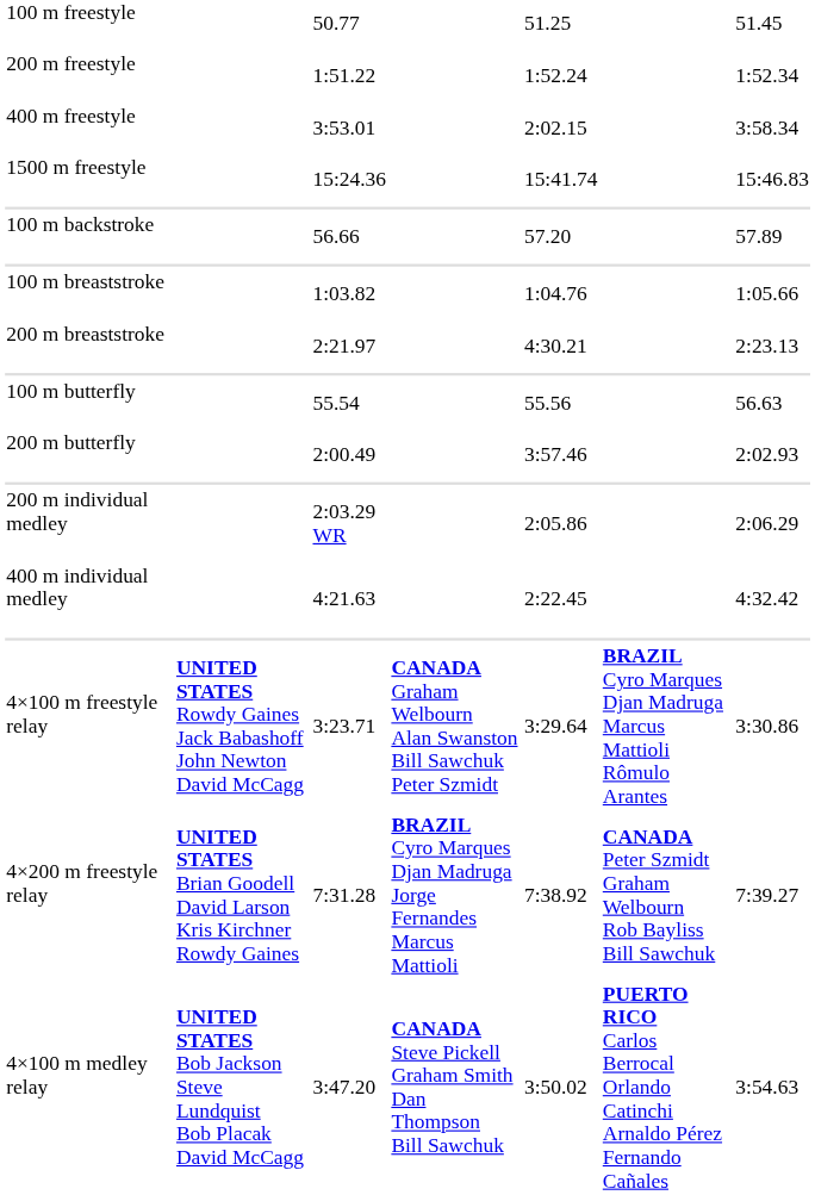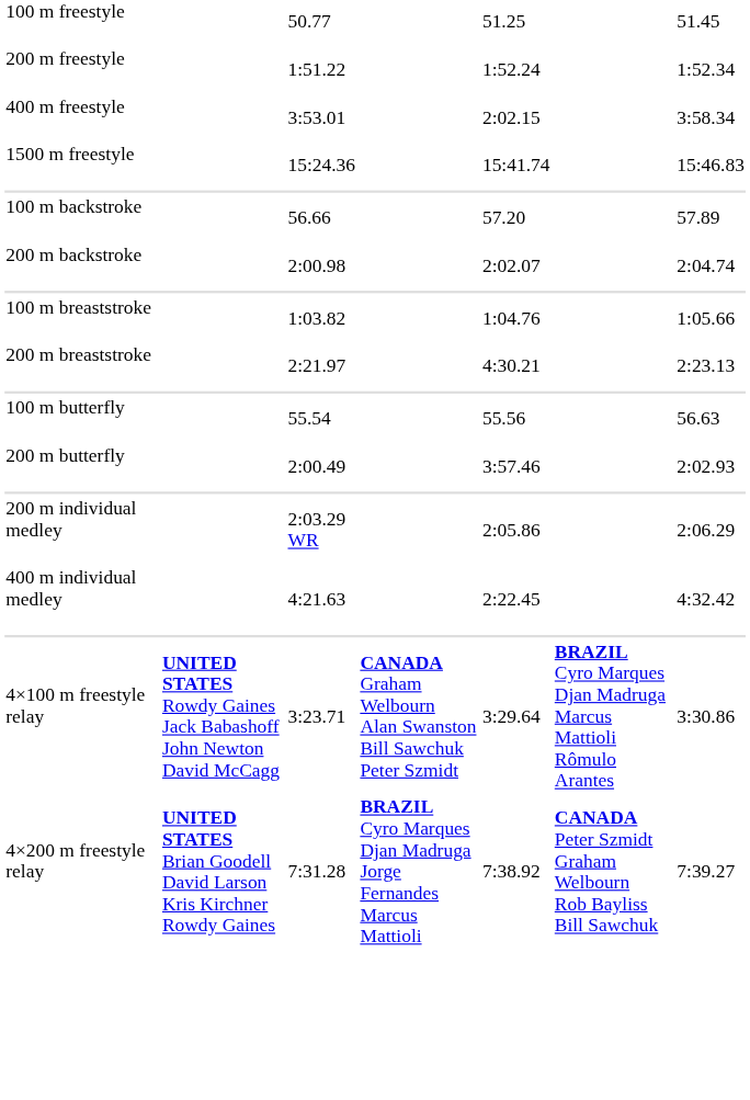+ row: 200 m backstroke | 2:00.98 | 2:02.07 | 2:04.74
- row: 4×100 m medley relay | UNITED STATES Bob Jackson Steve Lundquist Bob Placak David McCagg | 3:47.20 | CANADA Steve Pickell Graham Smith Dan Thompson Bill Sawchuk | 3:50.02 | PUERTO RICO Carlos Berrocal Orlando Catinchi Arnaldo Pérez Fernando Cañales | 3:54.63
